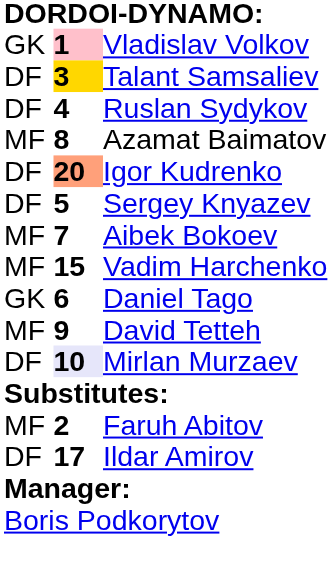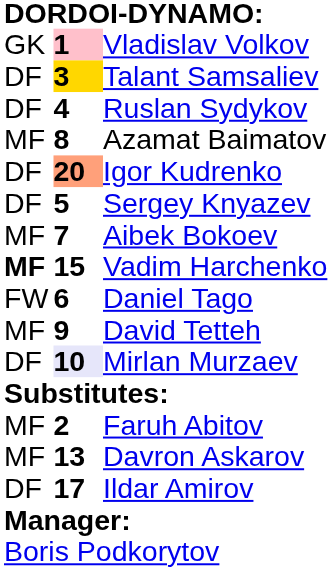Vadim Harchenko | column 1: normal -> bold
Daniel Tago | column 1: GK -> FW
+ row: MF | 13 | Davron Askarov
